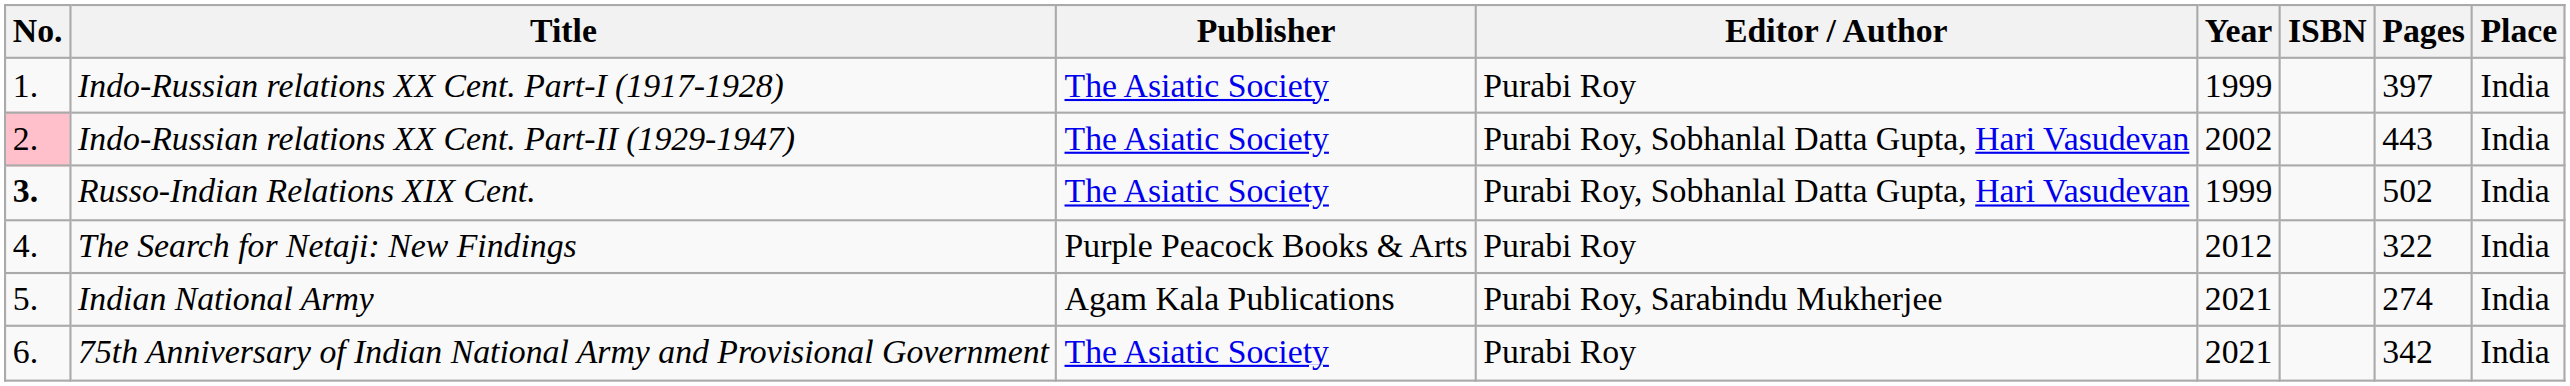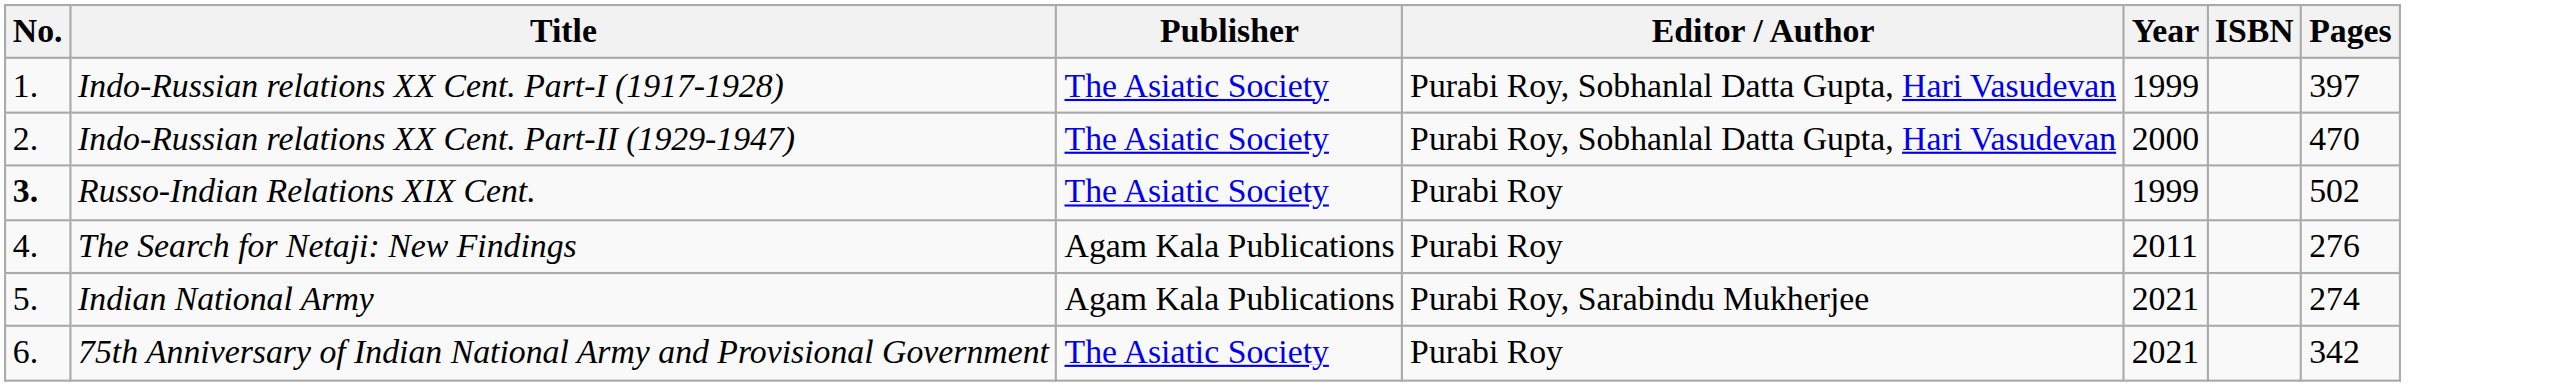- column: Place | India | India | India | India | India | India
Indo-Russian relations XX Cent. Part-I (1917-1928) | Editor / Author: Purabi Roy -> Purabi Roy, Sobhanlal Datta Gupta, Hari Vasudevan
Indo-Russian relations XX Cent. Part-II (1929-1947) | No.: pink background -> no background
Indo-Russian relations XX Cent. Part-II (1929-1947) | Year: 2002 -> 2000
Indo-Russian relations XX Cent. Part-II (1929-1947) | Pages: 443 -> 470
Russo-Indian Relations XIX Cent. | Editor / Author: Purabi Roy, Sobhanlal Datta Gupta, Hari Vasudevan -> Purabi Roy
The Search for Netaji: New Findings | Publisher: Purple Peacock Books & Arts -> Agam Kala Publications
The Search for Netaji: New Findings | Year: 2012 -> 2011
The Search for Netaji: New Findings | Pages: 322 -> 276
